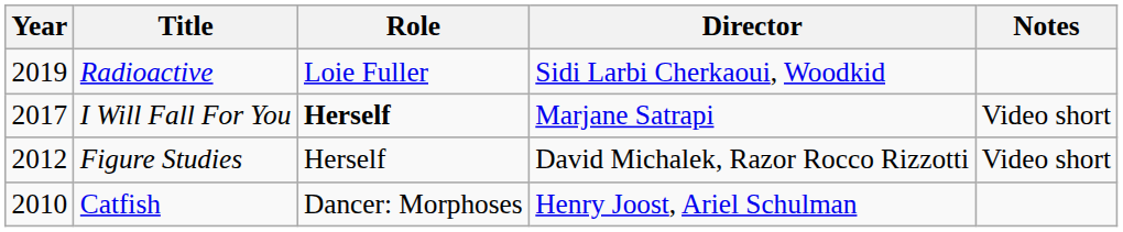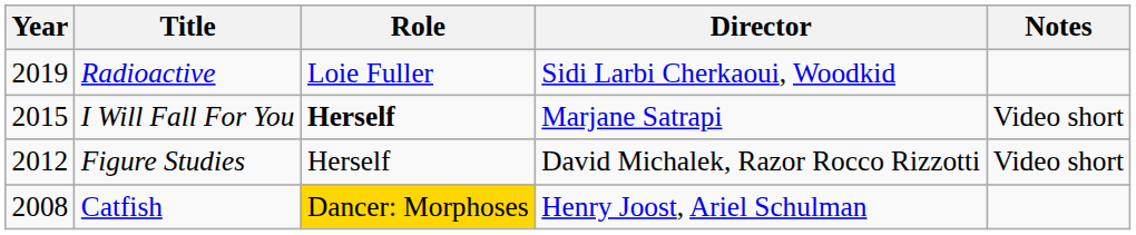I Will Fall For You | Year: 2017 -> 2015
Catfish | Year: 2010 -> 2008
Catfish | Role: no background -> gold background
